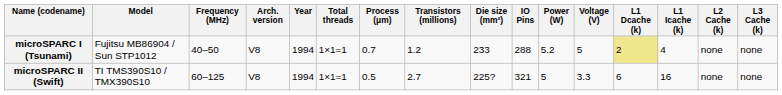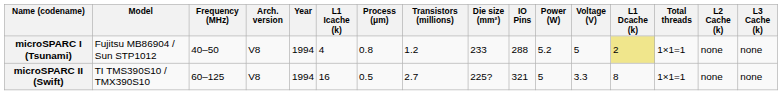columns swapped: Total threads <-> L1 Icache (k)
microSPARC I (Tsunami) | Process (μm): 0.7 -> 0.8
microSPARC II (Swift) | L1 Dcache (k): 6 -> 8
